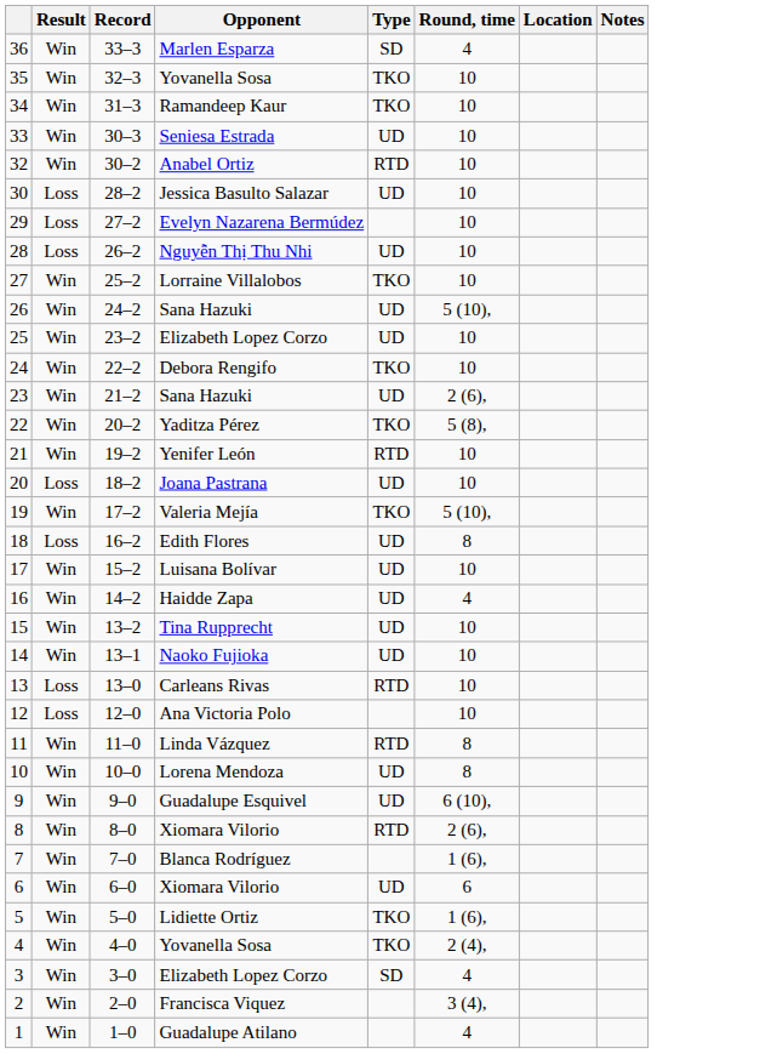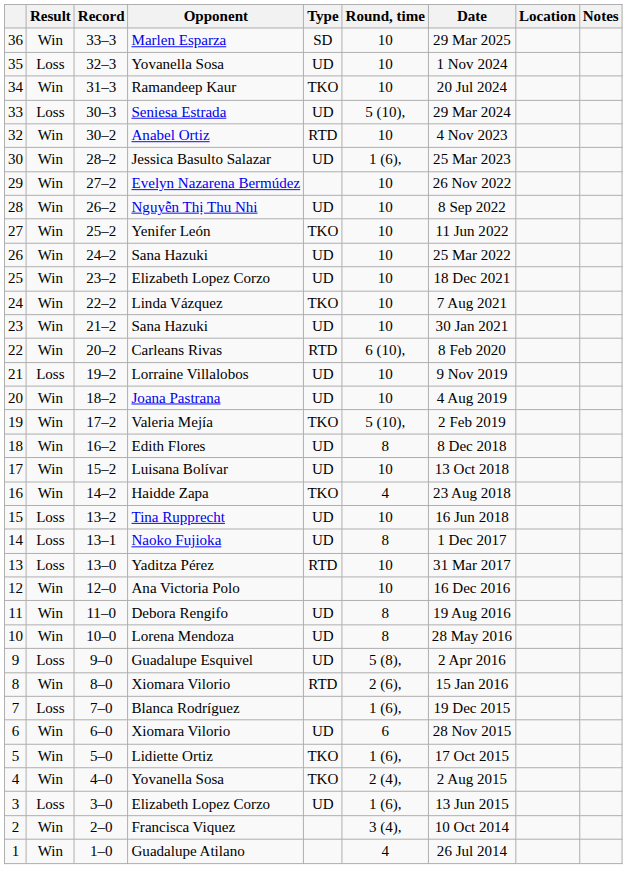+ column: Date | 29 Mar 2025 | 1 Nov 2024 | 20 Jul 2024 | 29 Mar 2024 | 4 Nov 2023 | 25 Mar 2023 | 26 Nov 2022 | 8 Sep 2022 | 11 Jun 2022 | 25 Mar 2022 | 18 Dec 2021 | 7 Aug 2021 | 30 Jan 2021 | 8 Feb 2020 | 9 Nov 2019 | 4 Aug 2019 | 2 Feb 2019 | 8 Dec 2018 | 13 Oct 2018 | 23 Aug 2018 | 16 Jun 2018 | 1 Dec 2017 | 31 Mar 2017 | 16 Dec 2016 | 19 Aug 2016 | 28 May 2016 | 2 Apr 2016 | 15 Jan 2016 | 19 Dec 2015 | 28 Nov 2015 | 17 Oct 2015 | 2 Aug 2015 | 13 Jun 2015 | 10 Oct 2014 | 26 Jul 2014
36 | Round, time: 4 -> 10
35 | Result: Win -> Loss
35 | Type: TKO -> UD
33 | Result: Win -> Loss
33 | Round, time: 10 -> 5 (10),
30 | Result: Loss -> Win
30 | Round, time: 10 -> 1 (6),
29 | Result: Loss -> Win
28 | Result: Loss -> Win
27 | Opponent: Lorraine Villalobos -> Yenifer León
26 | Round, time: 5 (10), -> 10
24 | Opponent: Debora Rengifo -> Linda Vázquez
23 | Round, time: 2 (6), -> 10
22 | Opponent: Yaditza Pérez -> Carleans Rivas
22 | Type: TKO -> RTD
22 | Round, time: 5 (8), -> 6 (10),
21 | Result: Win -> Loss
21 | Opponent: Yenifer León -> Lorraine Villalobos
21 | Type: RTD -> UD
20 | Result: Loss -> Win
18 | Result: Loss -> Win
16 | Type: UD -> TKO
15 | Result: Win -> Loss
14 | Result: Win -> Loss
14 | Round, time: 10 -> 8
13 | Opponent: Carleans Rivas -> Yaditza Pérez
12 | Result: Loss -> Win
11 | Opponent: Linda Vázquez -> Debora Rengifo
11 | Type: RTD -> UD
9 | Result: Win -> Loss
9 | Round, time: 6 (10), -> 5 (8),
7 | Result: Win -> Loss
3 | Result: Win -> Loss
3 | Type: SD -> UD
3 | Round, time: 4 -> 1 (6),
